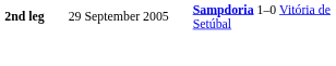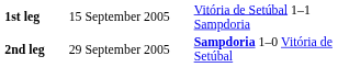+ row: 1st leg | 15 September 2005 | Vitória de Setúbal 1–1 Sampdoria
